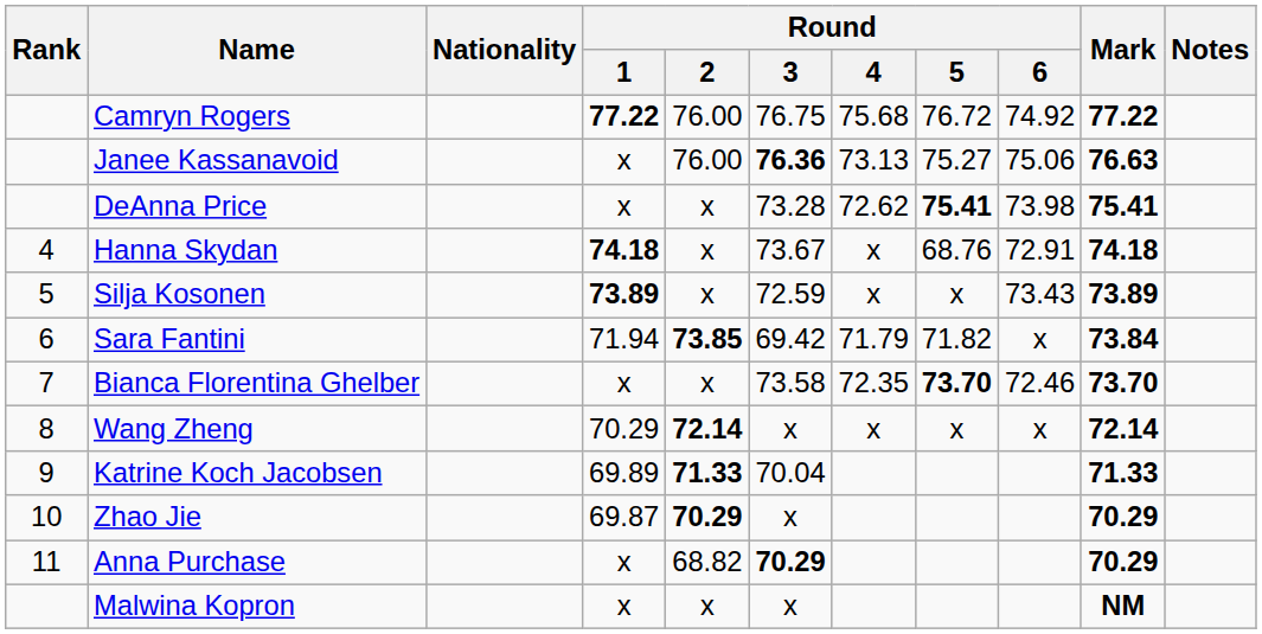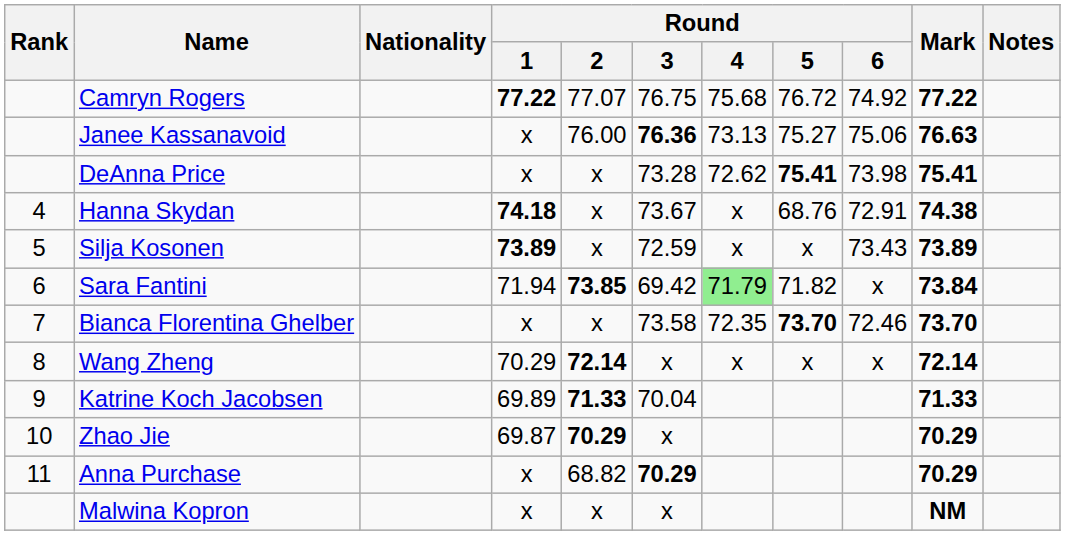Camryn Rogers | Round / 2: 76.00 -> 77.07
Hanna Skydan | Mark: 74.18 -> 74.38
Sara Fantini | Round / 4: no background -> lightgreen background
